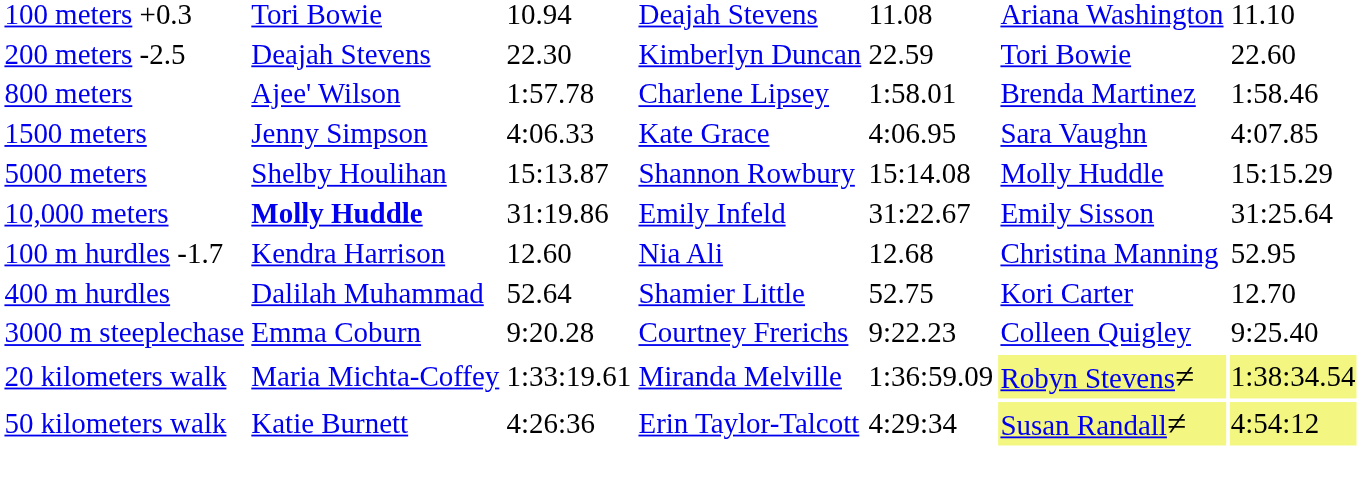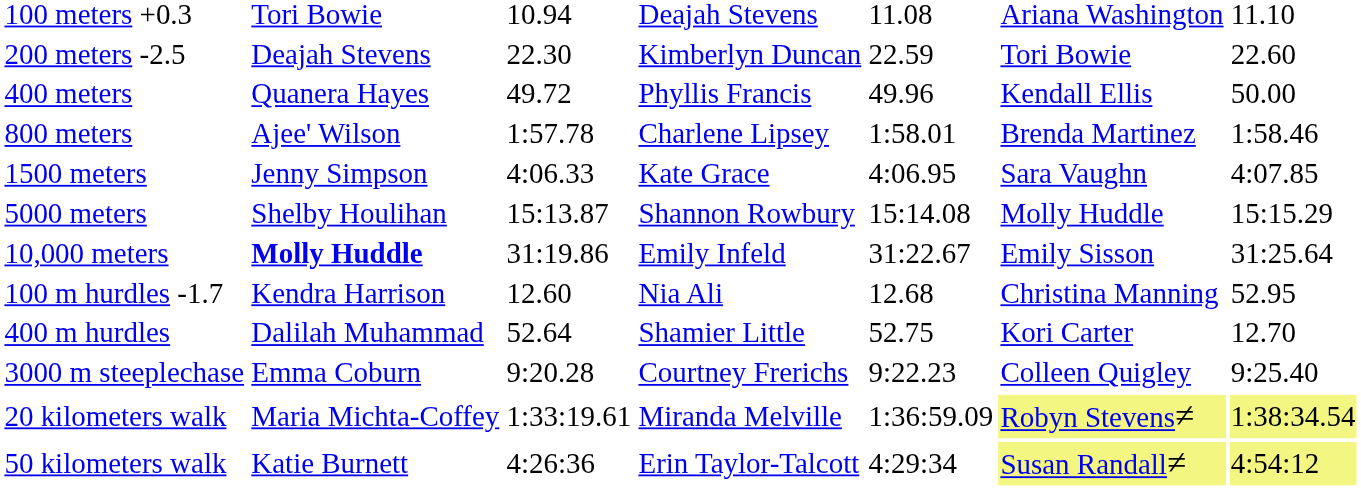+ row: 400 meters | Quanera Hayes | 49.72 | Phyllis Francis | 49.96 | Kendall Ellis | 50.00
